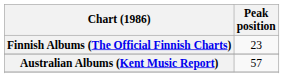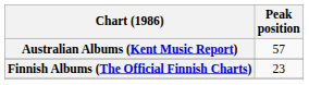rows swapped: Australian Albums (Kent Music Report) <-> Finnish Albums (The Official Finnish Charts)
